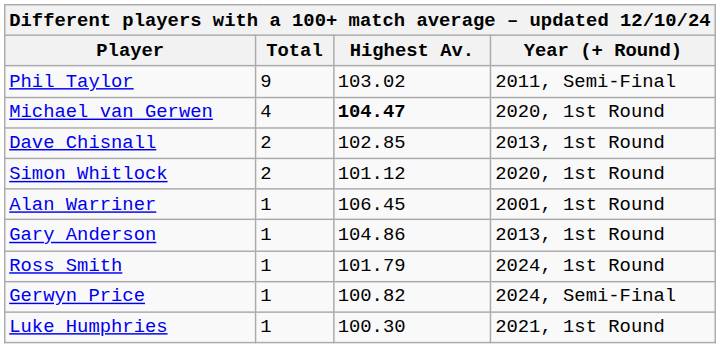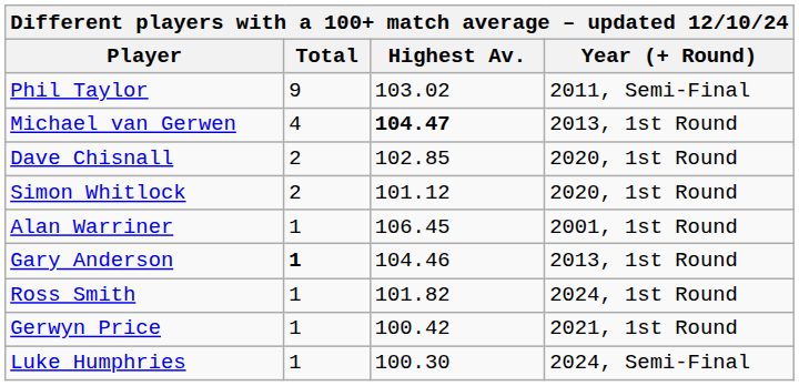Michael van Gerwen | Year (+ Round): 2020, 1st Round -> 2013, 1st Round
Dave Chisnall | Year (+ Round): 2013, 1st Round -> 2020, 1st Round
Gary Anderson | Total: normal -> bold
Gary Anderson | Highest Av.: 104.86 -> 104.46
Ross Smith | Highest Av.: 101.79 -> 101.82
Gerwyn Price | Highest Av.: 100.82 -> 100.42
Gerwyn Price | Year (+ Round): 2024, Semi-Final -> 2021, 1st Round
Luke Humphries | Year (+ Round): 2021, 1st Round -> 2024, Semi-Final
